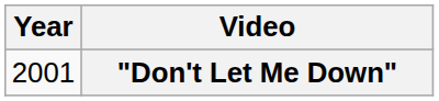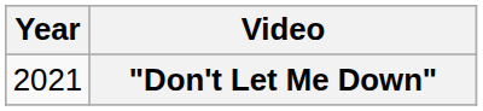"Don't Let Me Down" | Year: 2001 -> 2021
